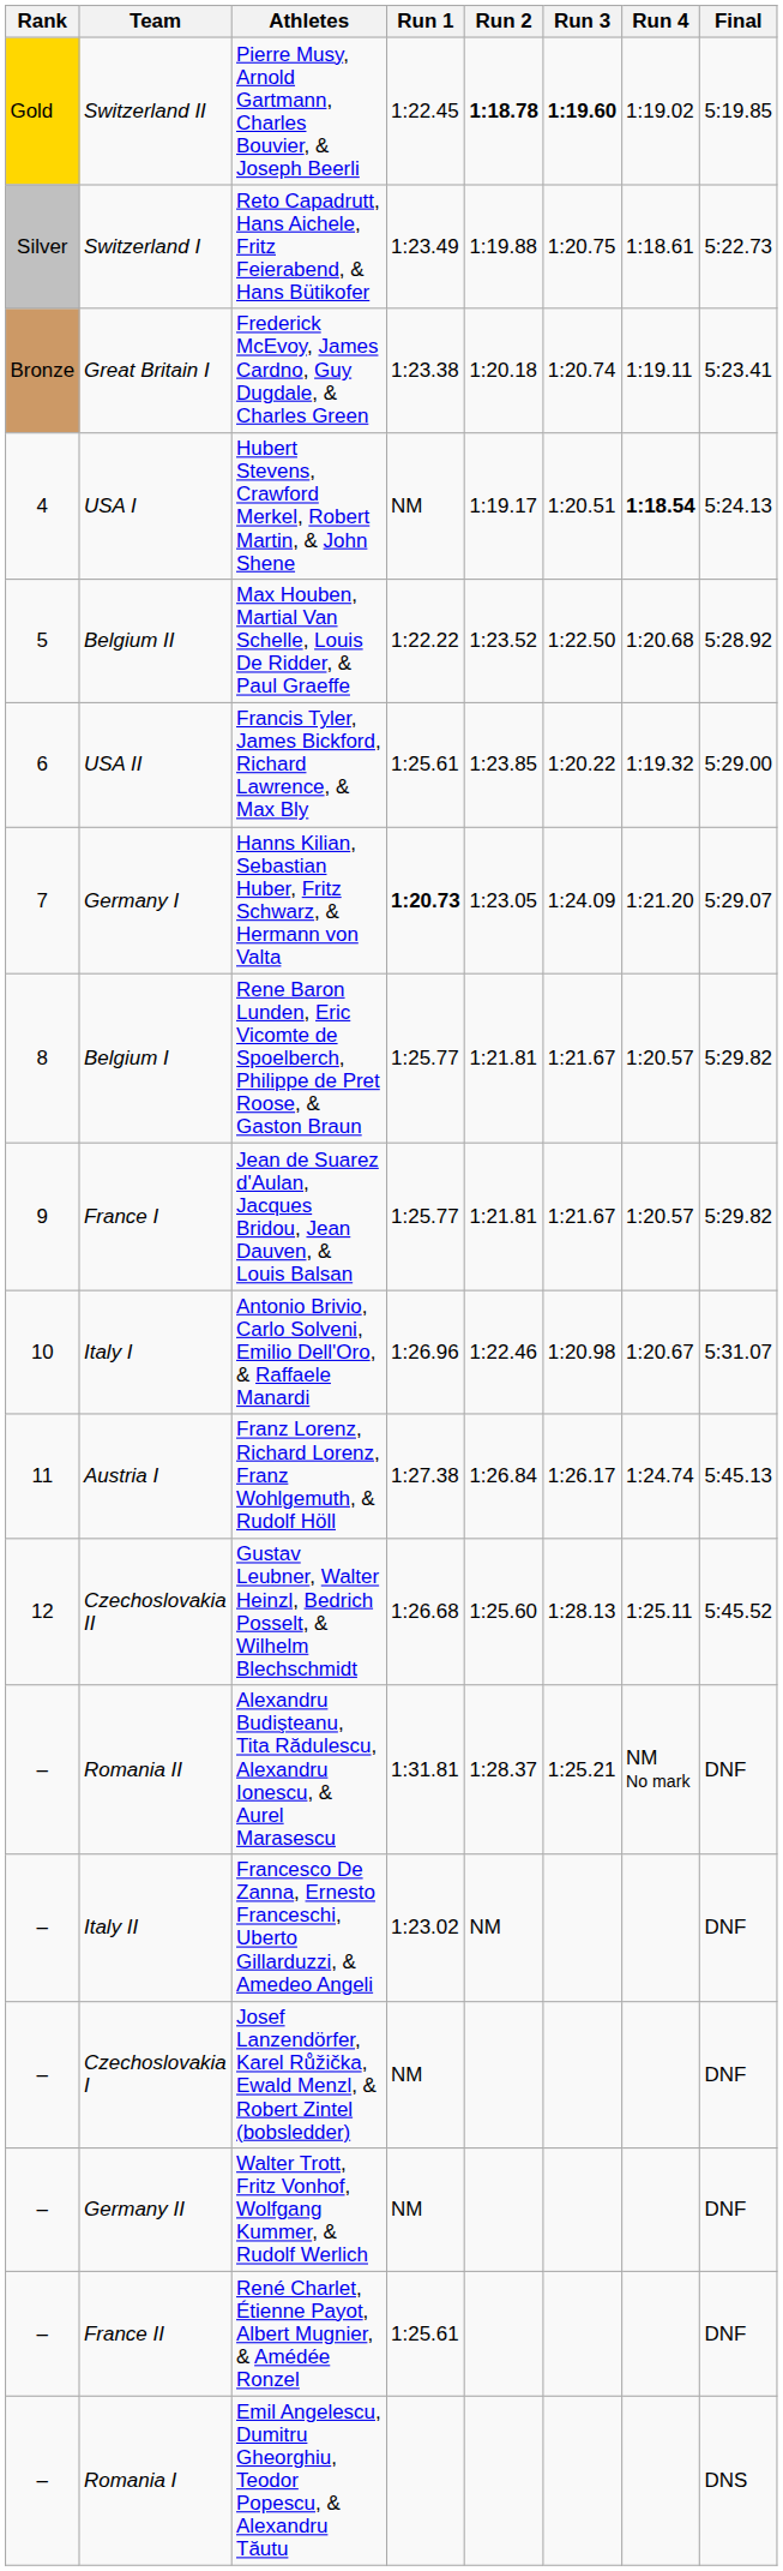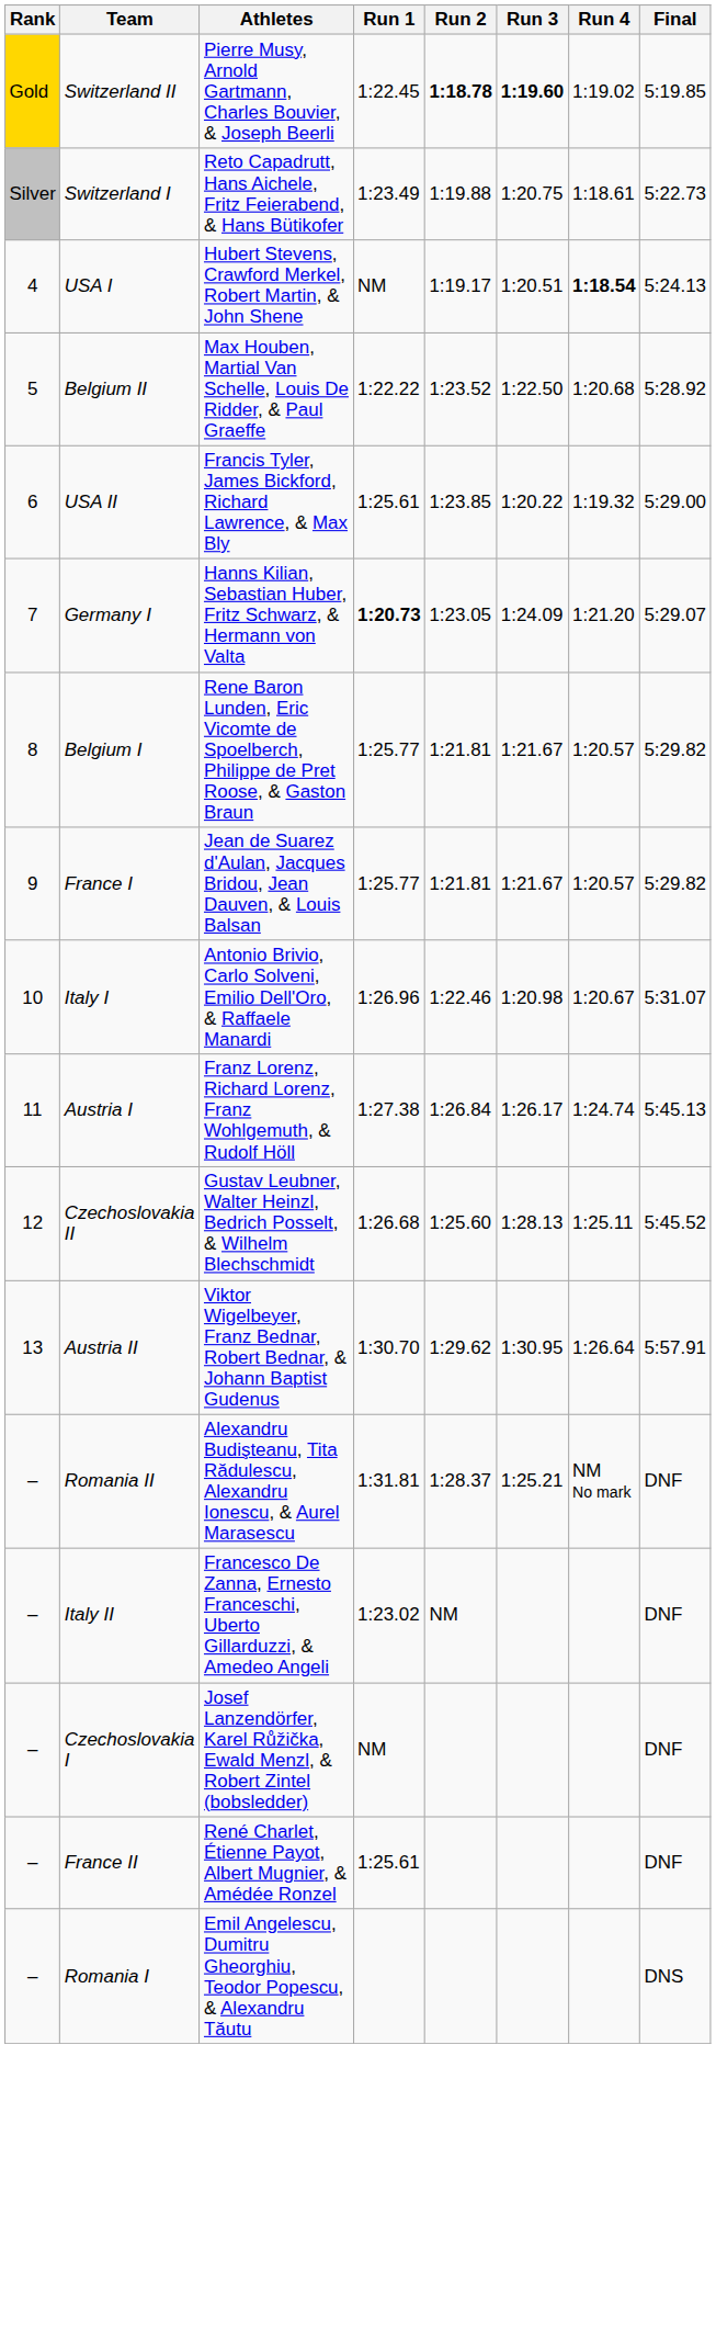- row: Bronze | Great Britain I | Frederick McEvoy, James Cardno, Guy Dugdale, & Charles Green | 1:23.38 | 1:20.18 | 1:20.74 | 1:19.11 | 5:23.41
+ row: 13 | Austria II | Viktor Wigelbeyer, Franz Bednar, Robert Bednar, & Johann Baptist Gudenus | 1:30.70 | 1:29.62 | 1:30.95 | 1:26.64 | 5:57.91
- row: – | Germany II | Walter Trott, Fritz Vonhof, Wolfgang Kummer, & Rudolf Werlich | NM | DNF
